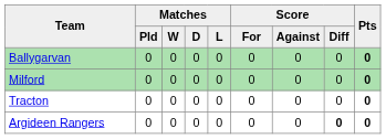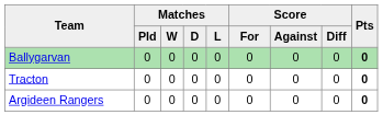- row: Milford | 0 | 0 | 0 | 0 | 0 | 0 | 0 | 0
Argideen Rangers | Score / Diff: bold -> normal
